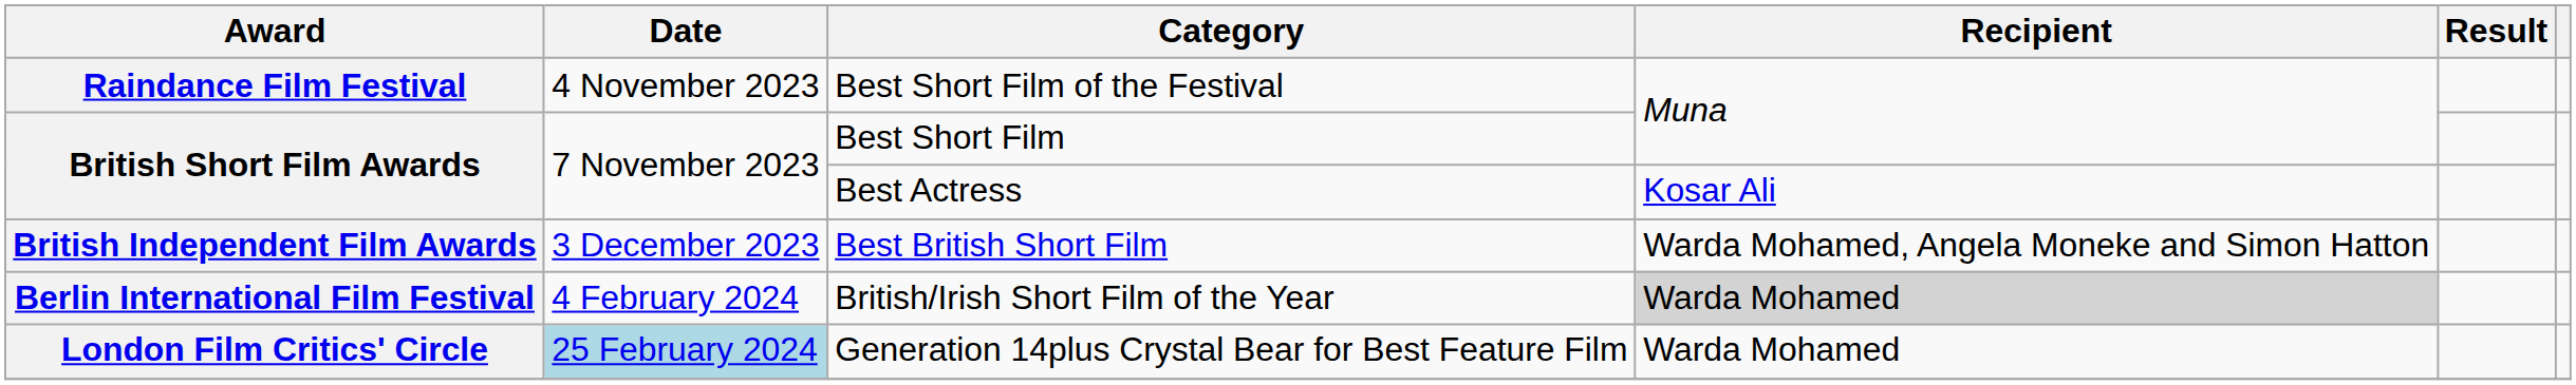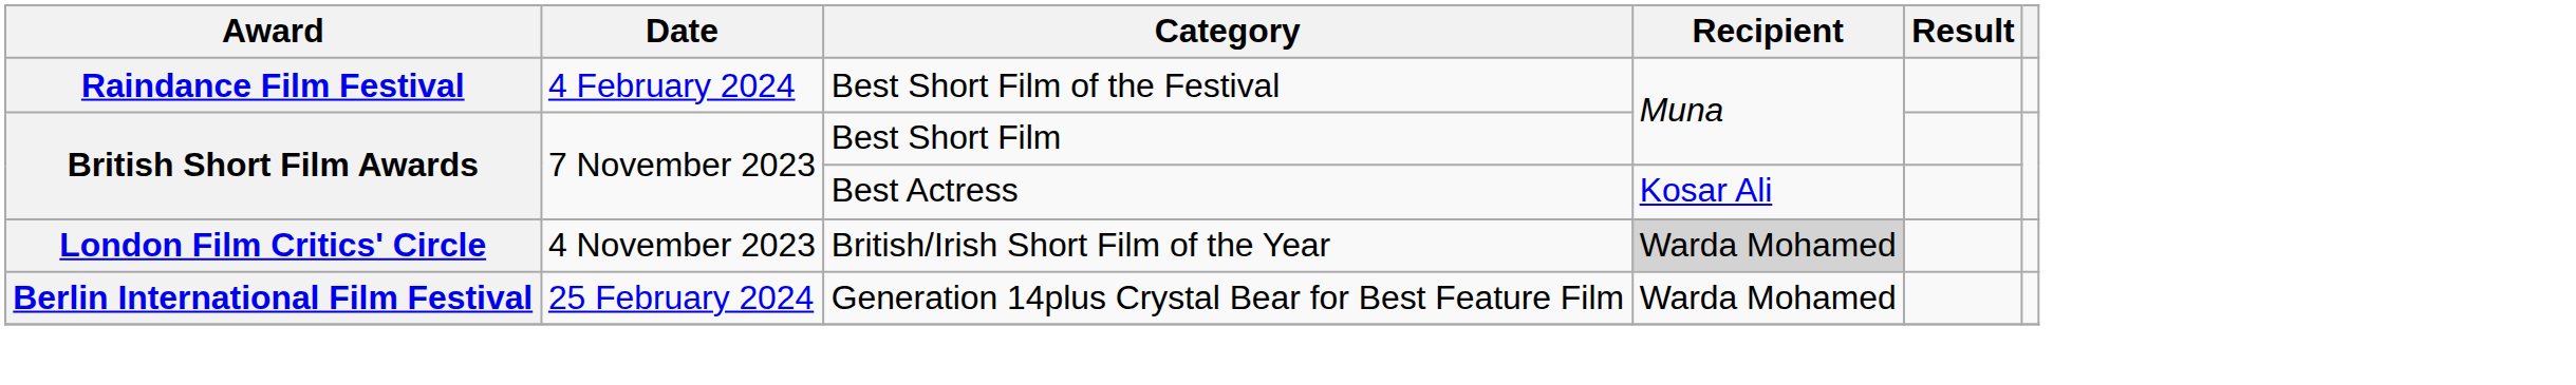Best Short Film of the Festival | Date: 4 November 2023 -> 4 February 2024
- row: British Independent Film Awards | 3 December 2023 | Best British Short Film | Warda Mohamed, Angela Moneke and Simon Hatton
British/Irish Short Film of the Year | Award: Berlin International Film Festival -> London Film Critics' Circle
British/Irish Short Film of the Year | Date: 4 February 2024 -> 4 November 2023
Generation 14plus Crystal Bear for Best Feature Film | Award: London Film Critics' Circle -> Berlin International Film Festival
Generation 14plus Crystal Bear for Best Feature Film | Date: lightblue background -> no background
